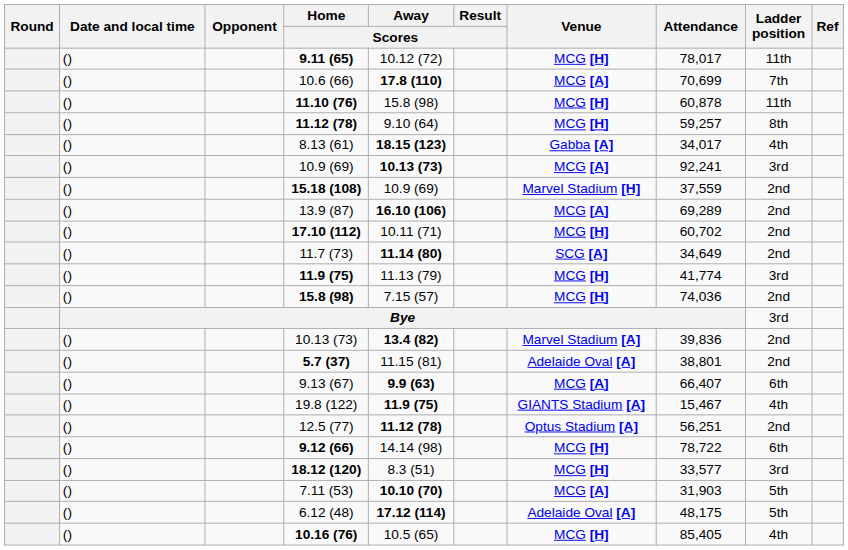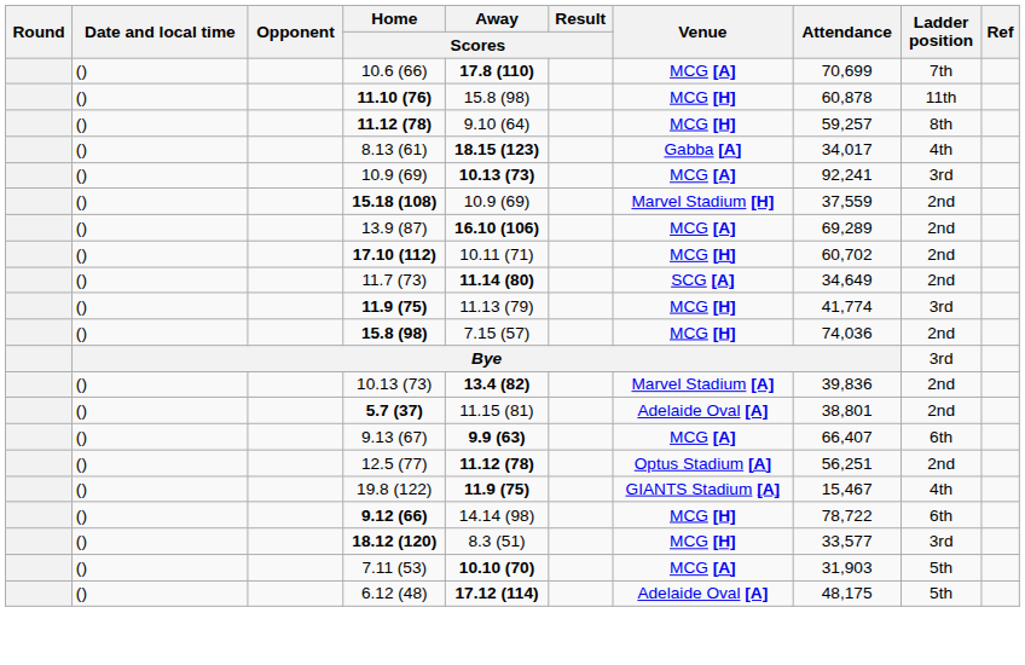- row: () | 9.11 (65) | 10.12 (72) | MCG [H] | 78,017 | 11th
rows swapped: 12.5 (77) <-> 19.8 (122)
- row: () | 10.16 (76) | 10.5 (65) | MCG [H] | 85,405 | 4th
